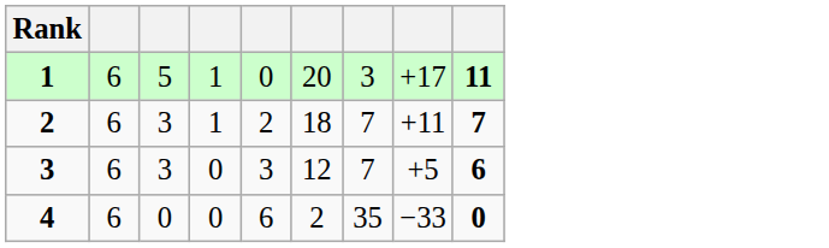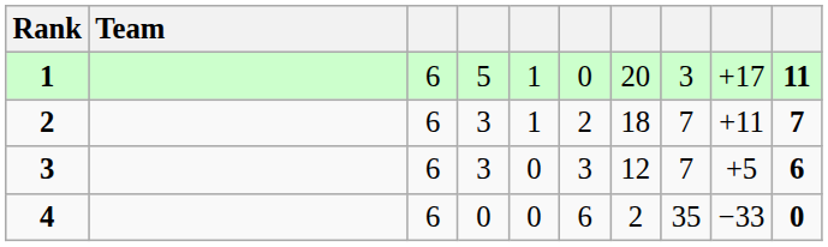+ column: Team
